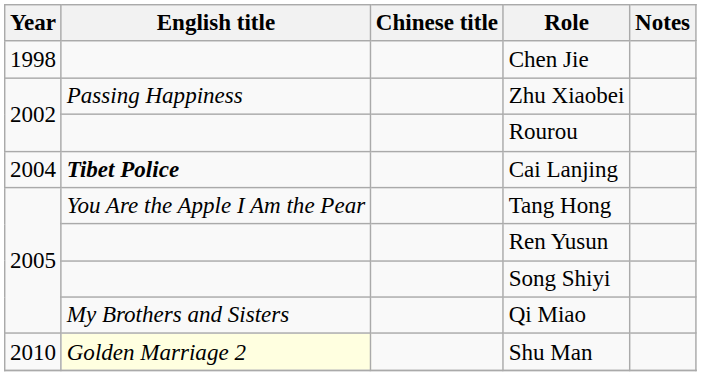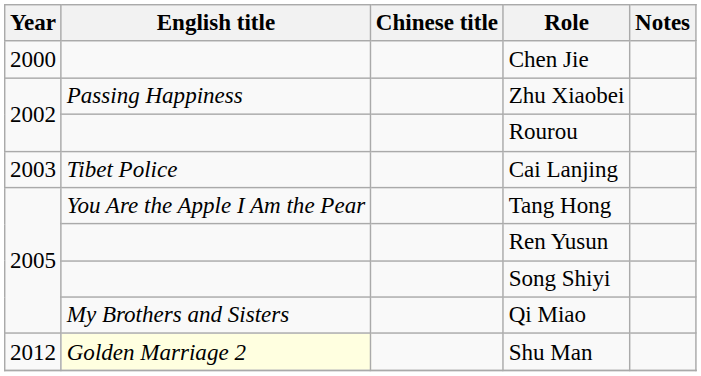Chen Jie | Year: 1998 -> 2000
Cai Lanjing | Year: 2004 -> 2003
Cai Lanjing | English title: bold -> normal
Shu Man | Year: 2010 -> 2012
